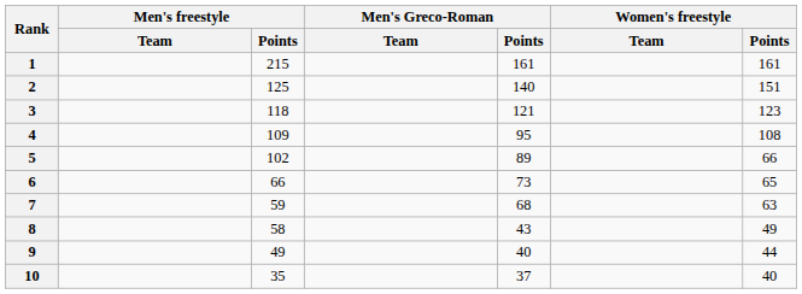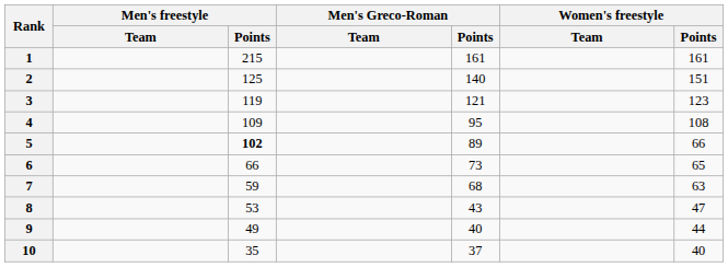3 | Men's freestyle / Points: 118 -> 119
5 | Men's freestyle / Points: normal -> bold
8 | Men's freestyle / Points: 58 -> 53
8 | Women's freestyle / Points: 49 -> 47
